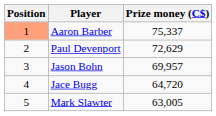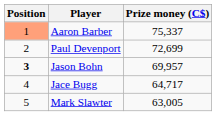Paul Devenport | Prize money (C$): 72,629 -> 72,699
Jason Bohn | Position: normal -> bold
Jace Bugg | Prize money (C$): 64,720 -> 64,717
